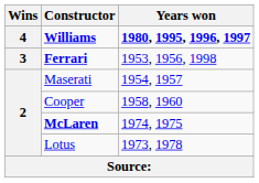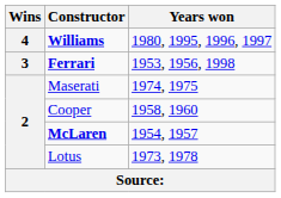Williams | Years won: bold -> normal
Maserati | Years won: 1954, 1957 -> 1974, 1975
McLaren | Years won: 1974, 1975 -> 1954, 1957
